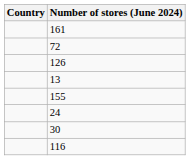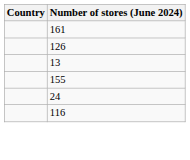- row: 72
- row: 30
